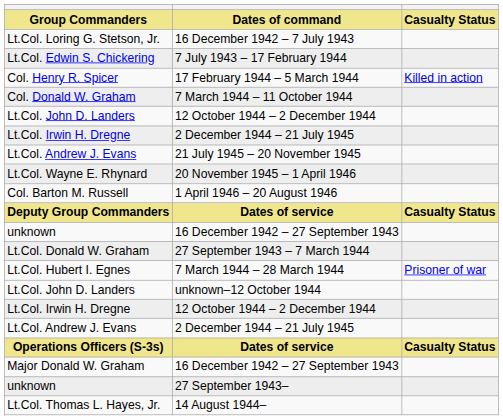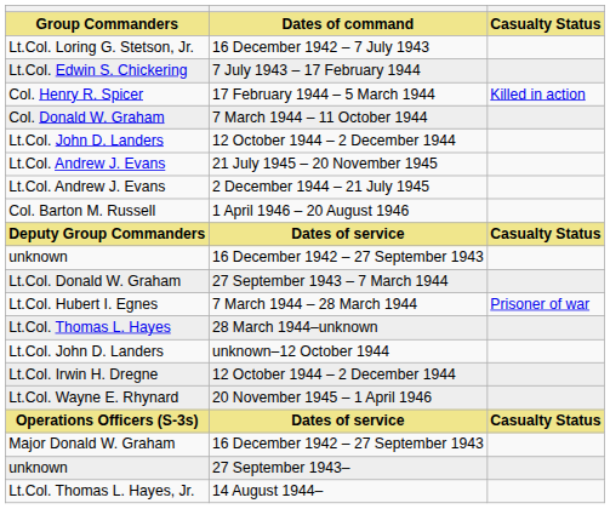- row: Lt.Col. Irwin H. Dregne | 2 December 1944 – 21 July 1945
rows swapped: Lt.Col. Wayne E. Rhynard <-> Lt.Col. Andrew J. Evans / 2 December 1944 – 21 July 1945
+ row: Lt.Col. Thomas L. Hayes | 28 March 1944–unknown
